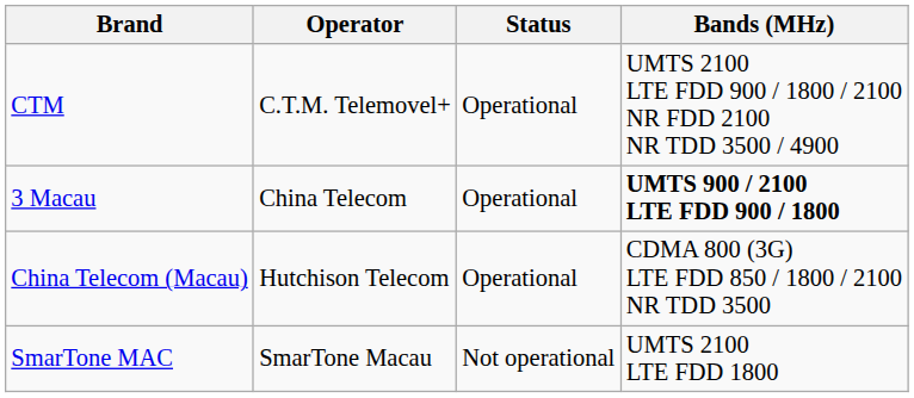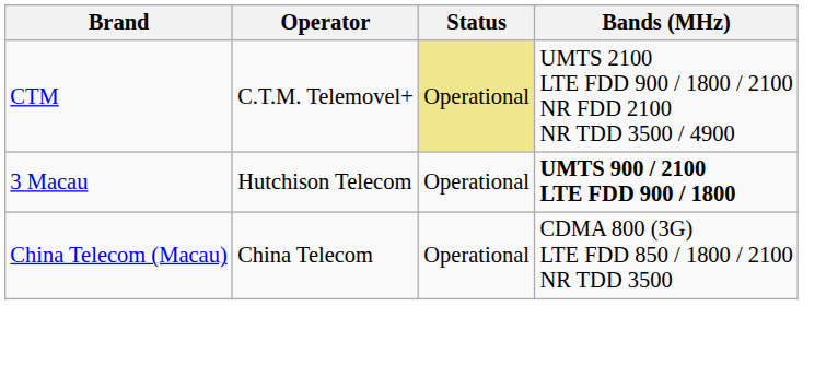CTM | Status: no background -> khaki background
3 Macau | Operator: China Telecom -> Hutchison Telecom
China Telecom (Macau) | Operator: Hutchison Telecom -> China Telecom
- row: SmarTone MAC | SmarTone Macau | Not operational | UMTS 2100 LTE FDD 1800
